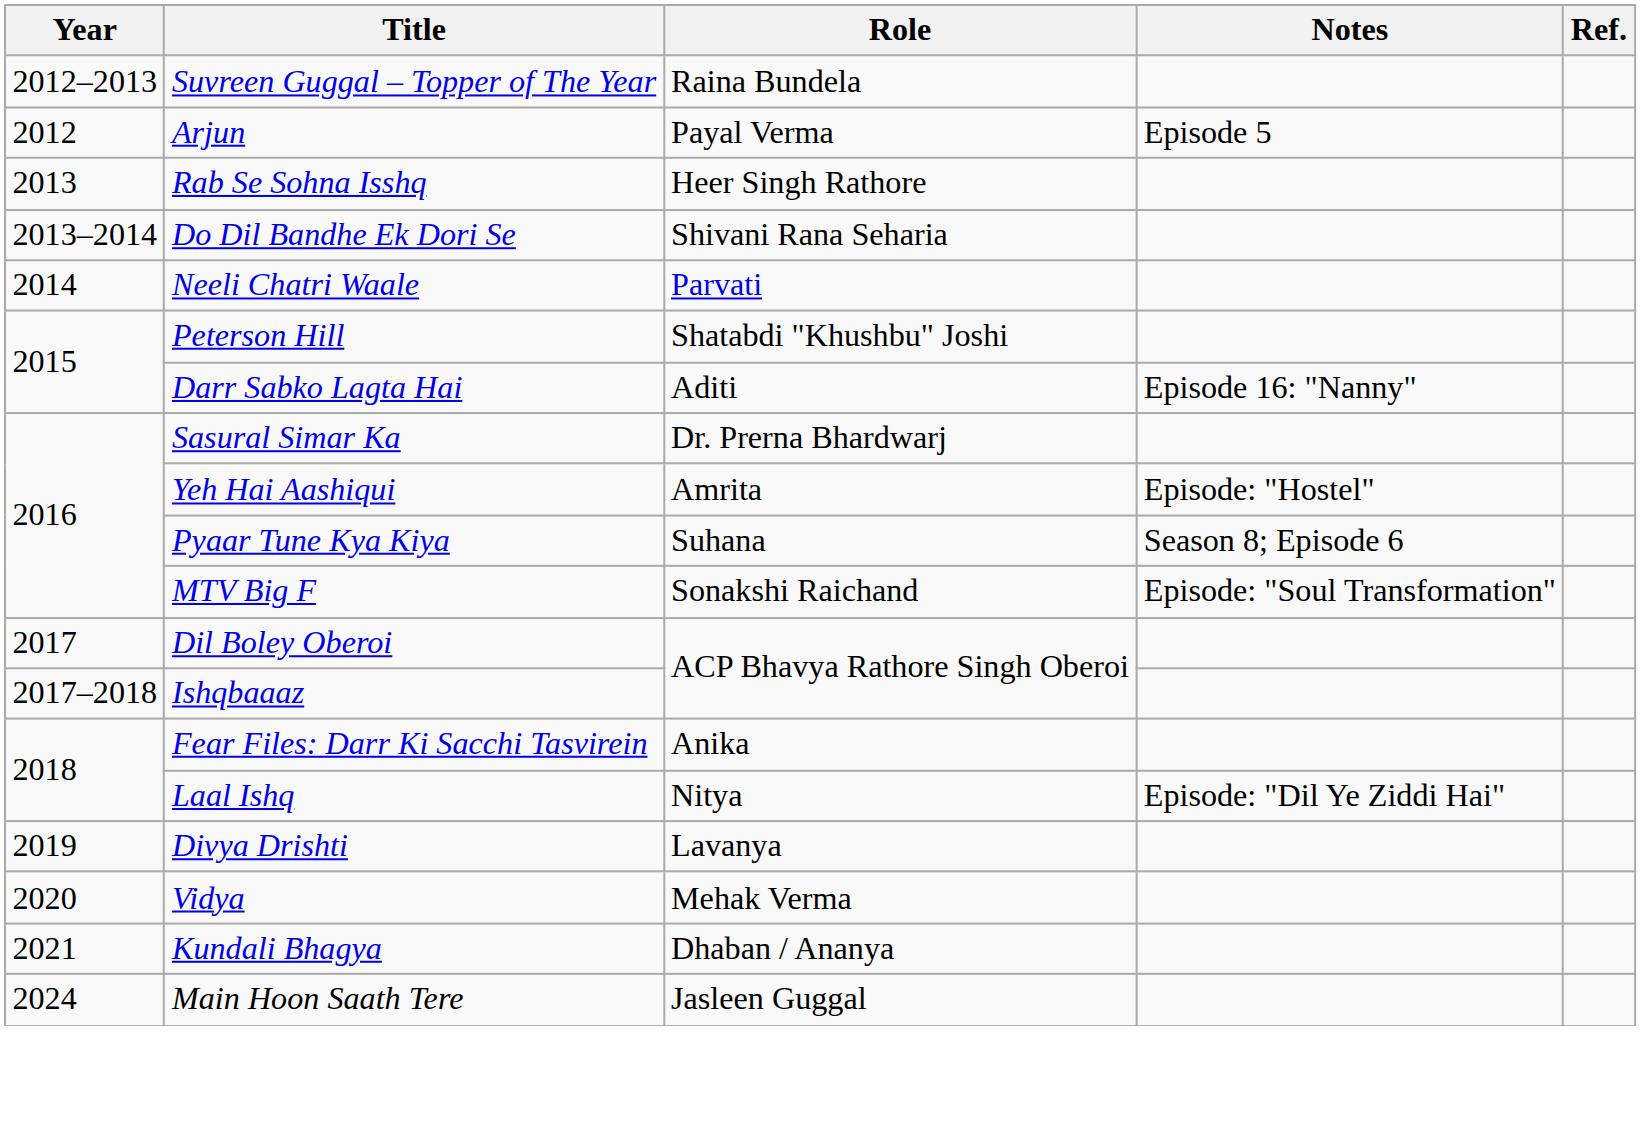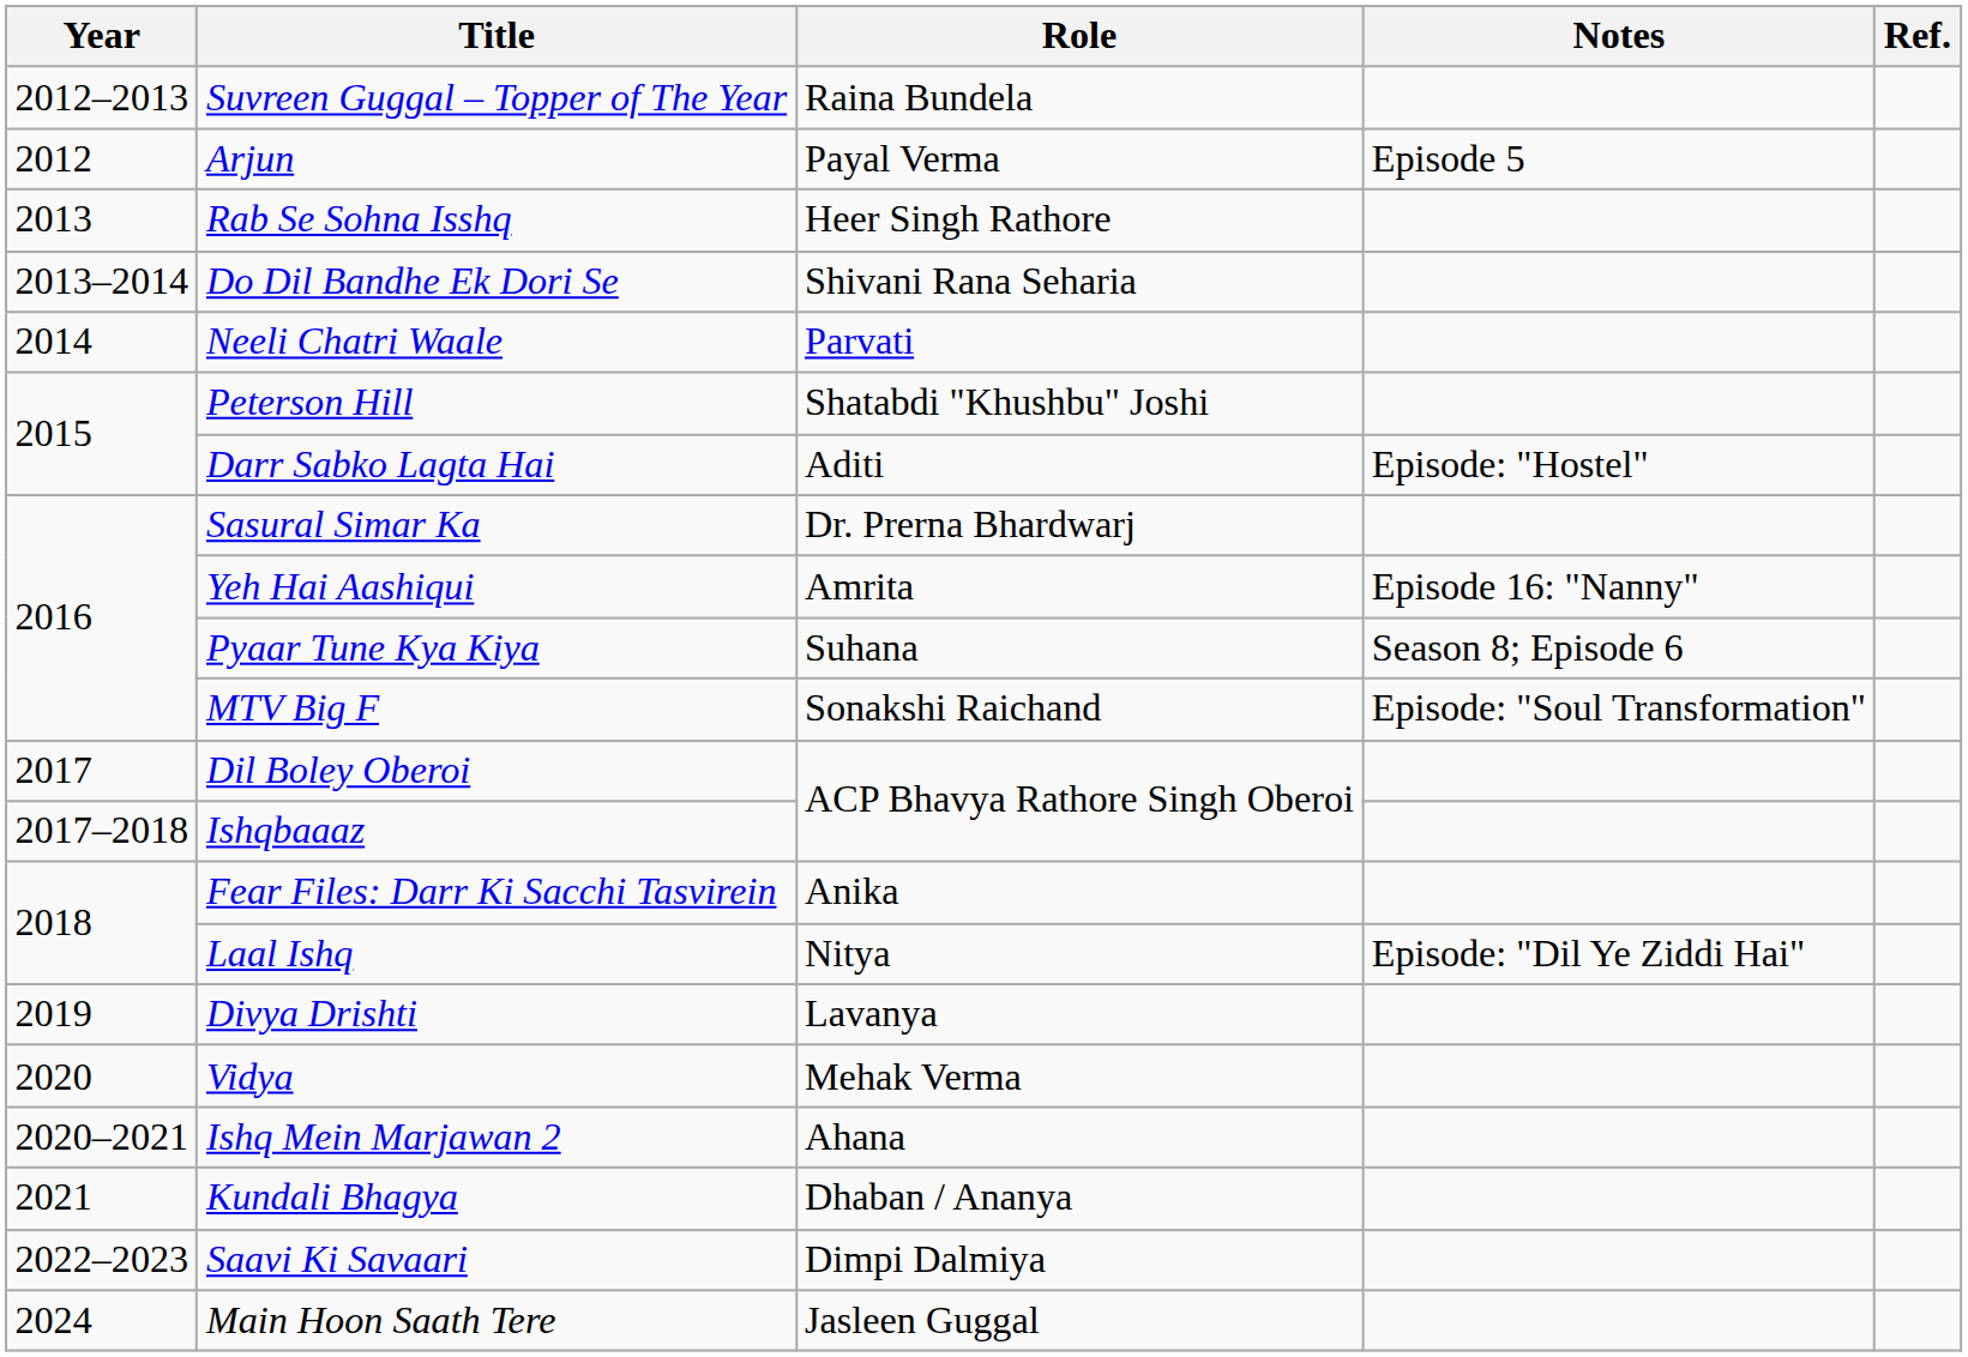Darr Sabko Lagta Hai | Notes: Episode 16: "Nanny" -> Episode: "Hostel"
Yeh Hai Aashiqui | Notes: Episode: "Hostel" -> Episode 16: "Nanny"
+ row: 2020–2021 | Ishq Mein Marjawan 2 | Ahana
+ row: 2022–2023 | Saavi Ki Savaari | Dimpi Dalmiya
